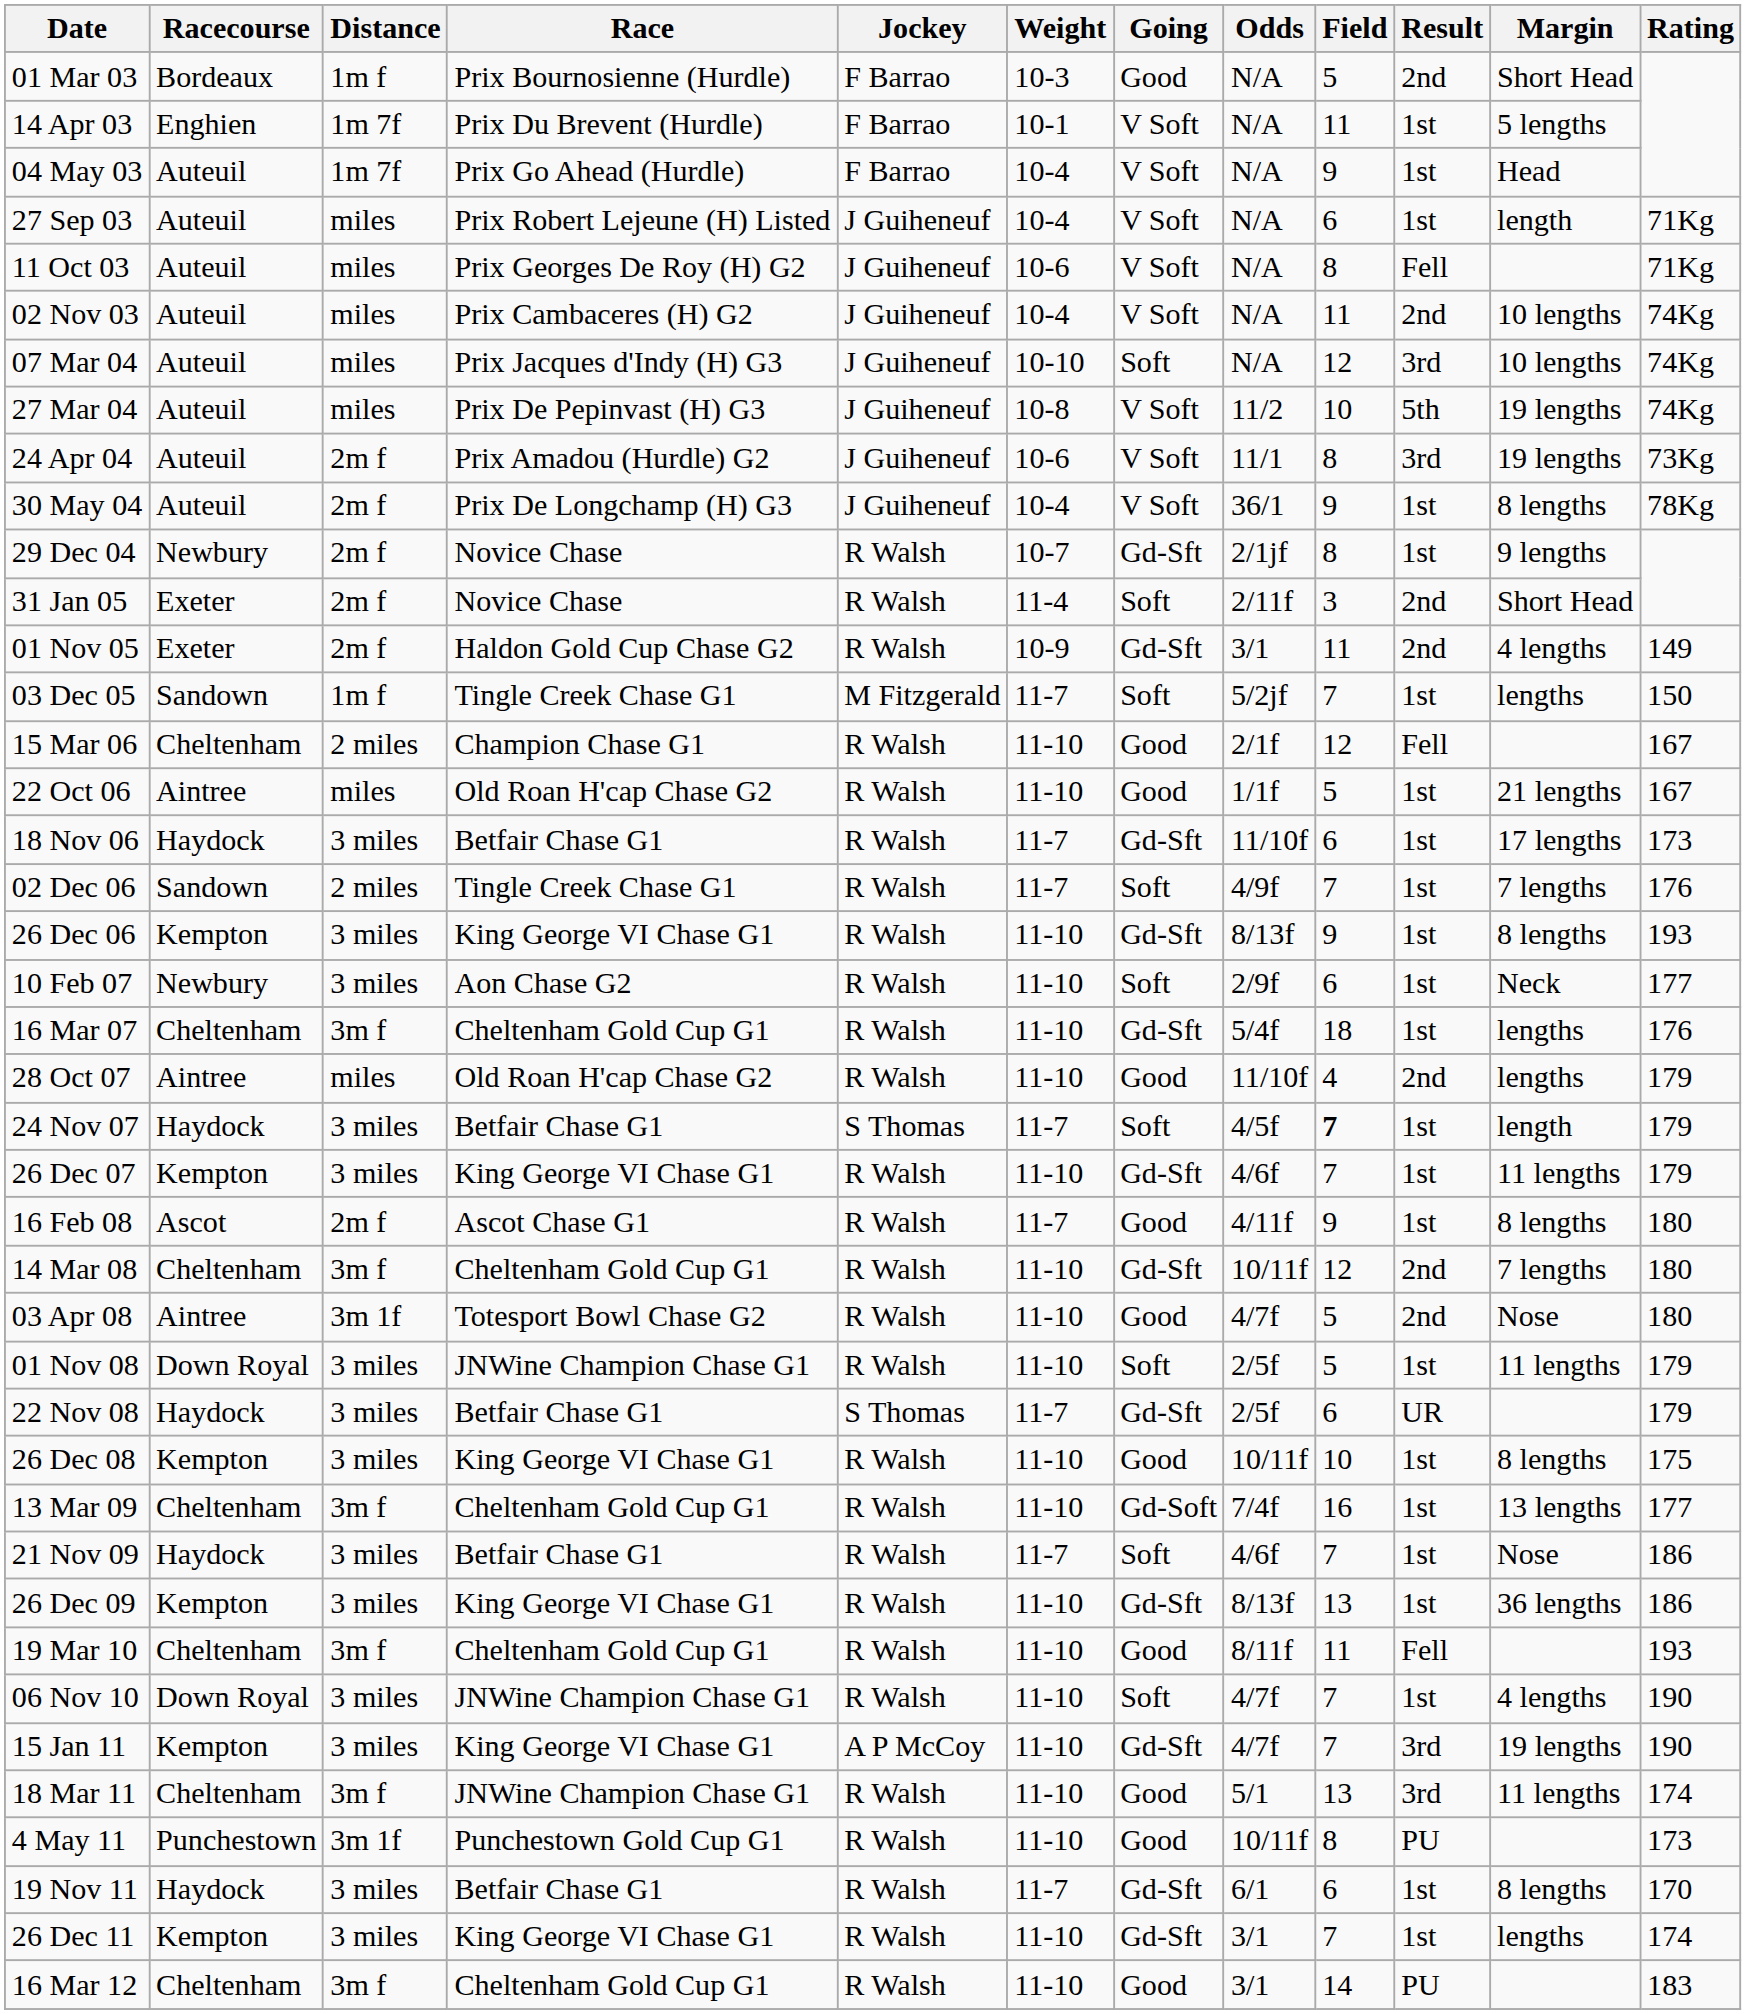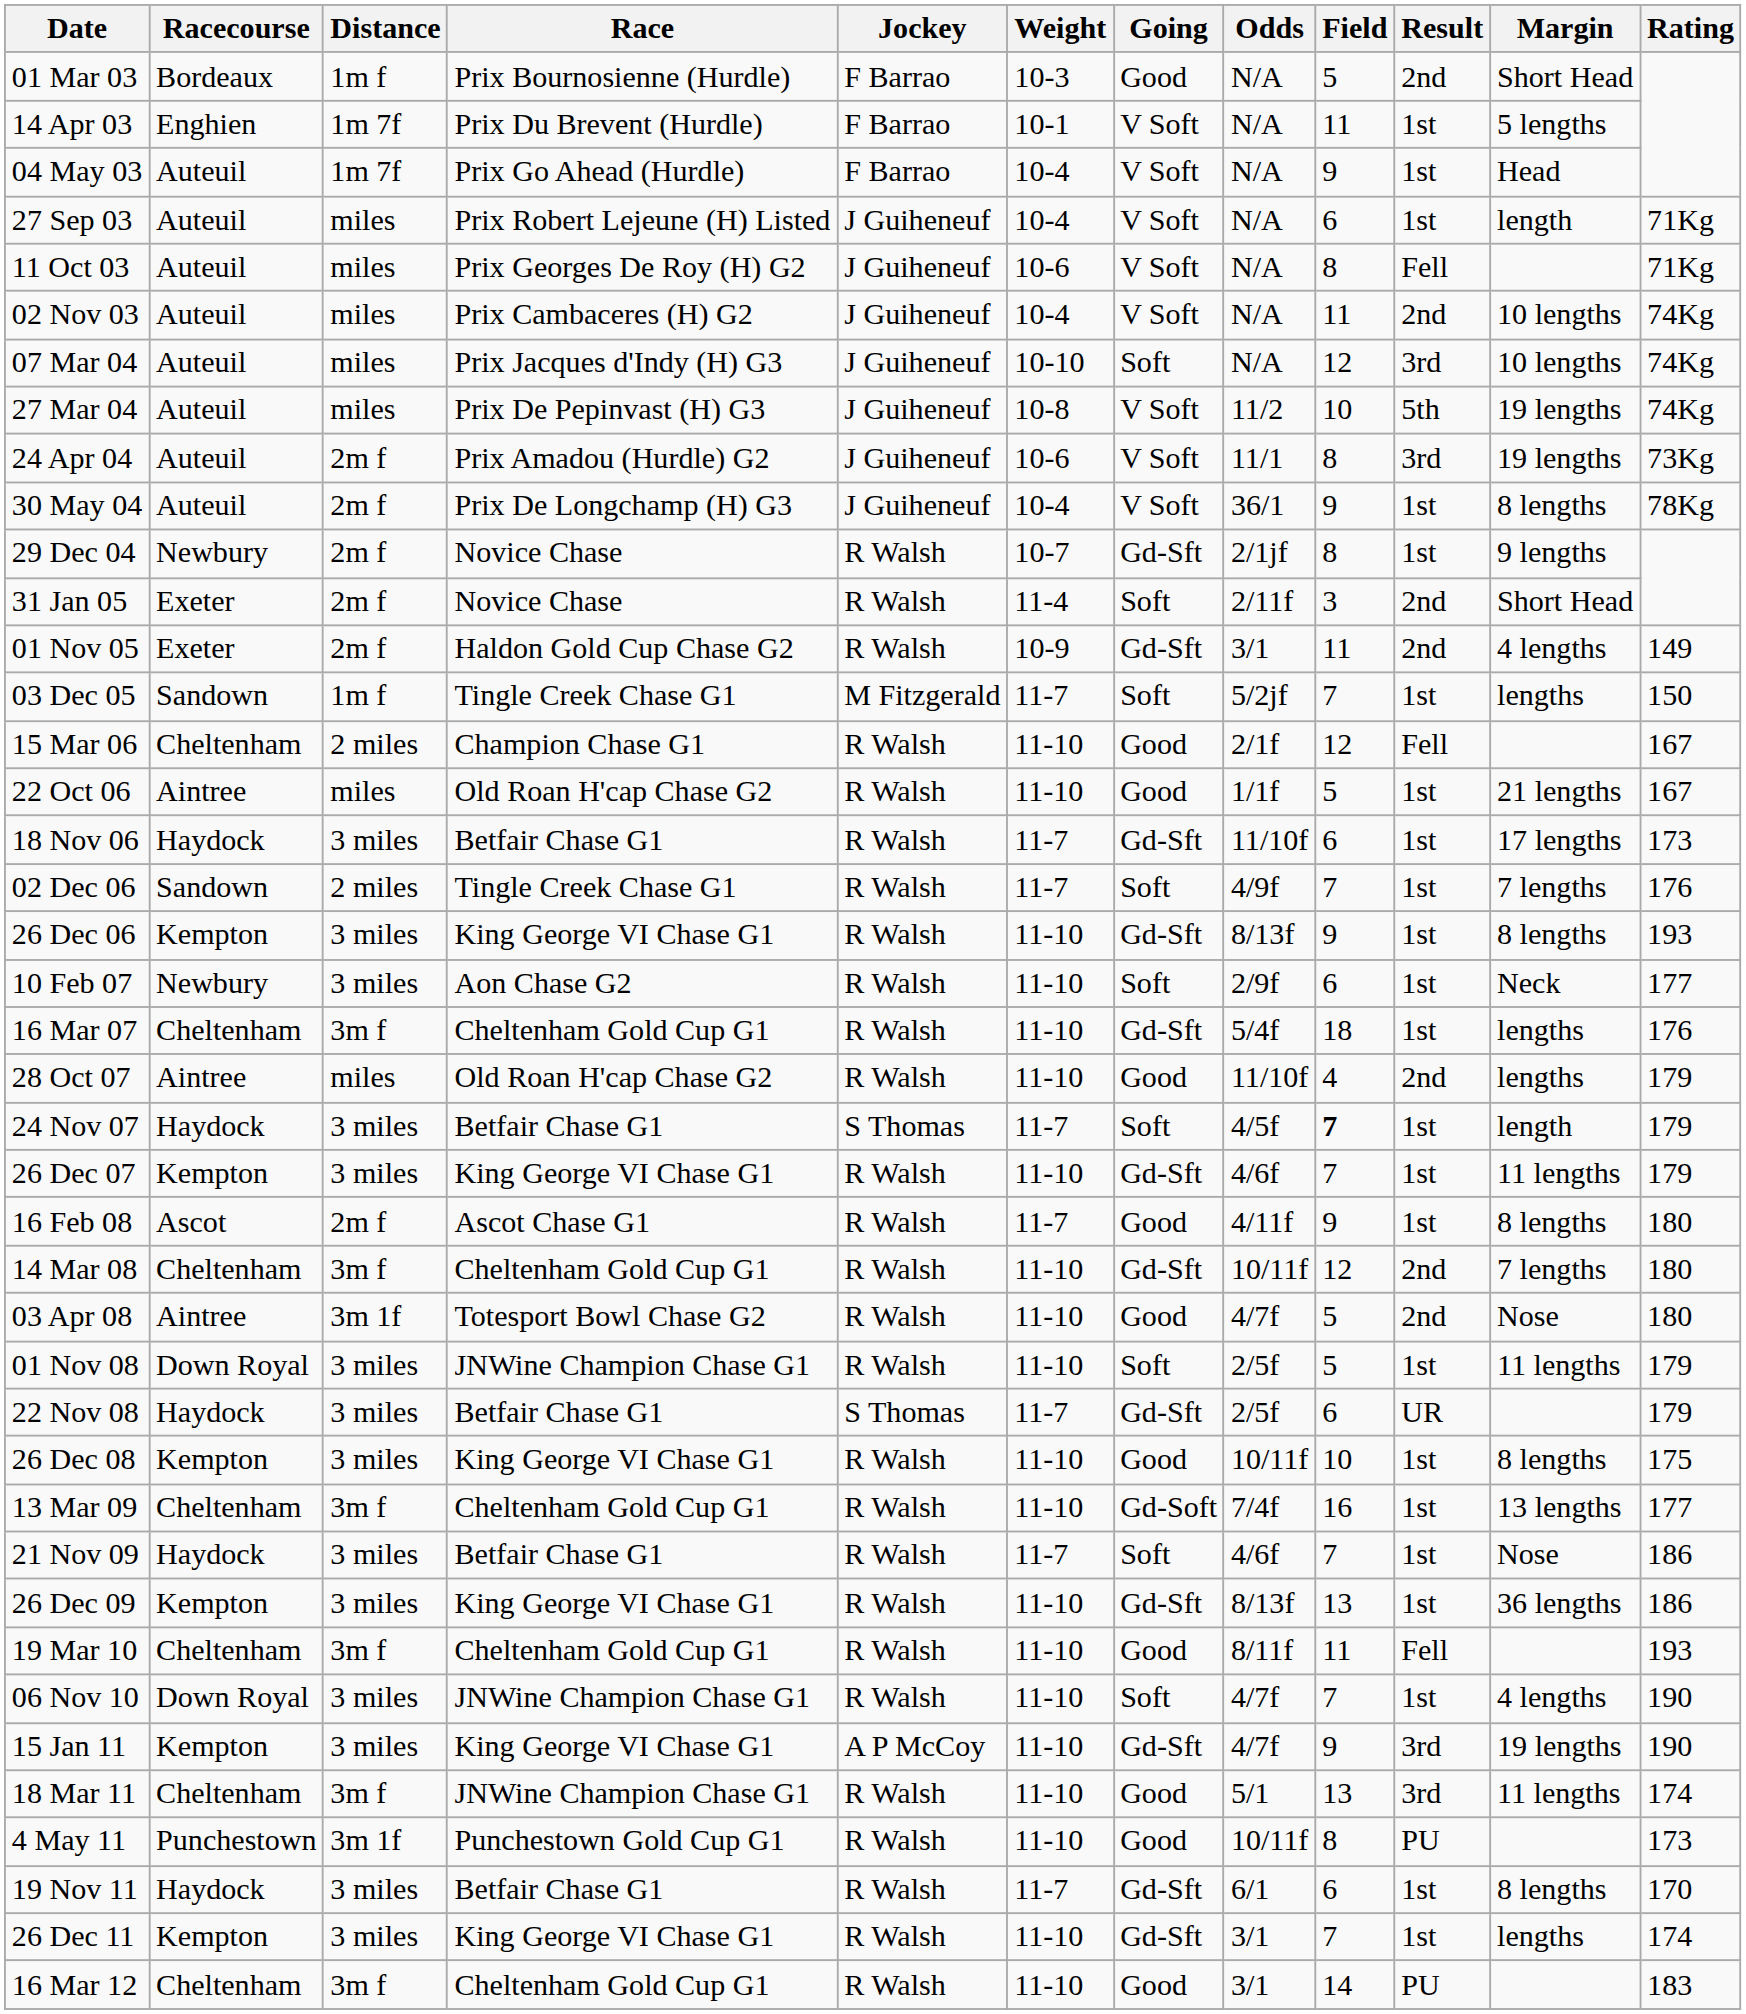15 Jan 11 | Field: 7 -> 9
